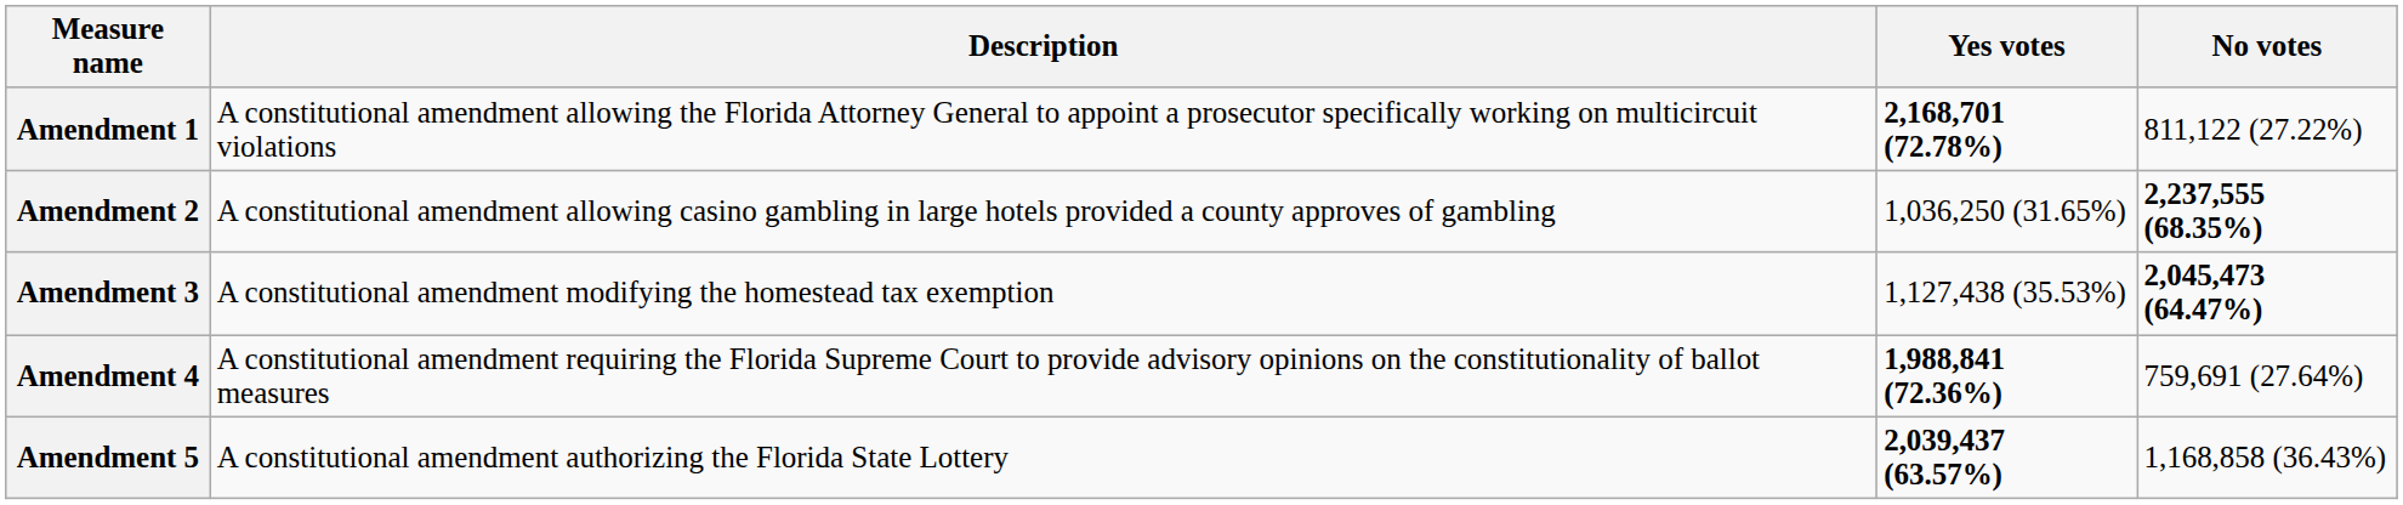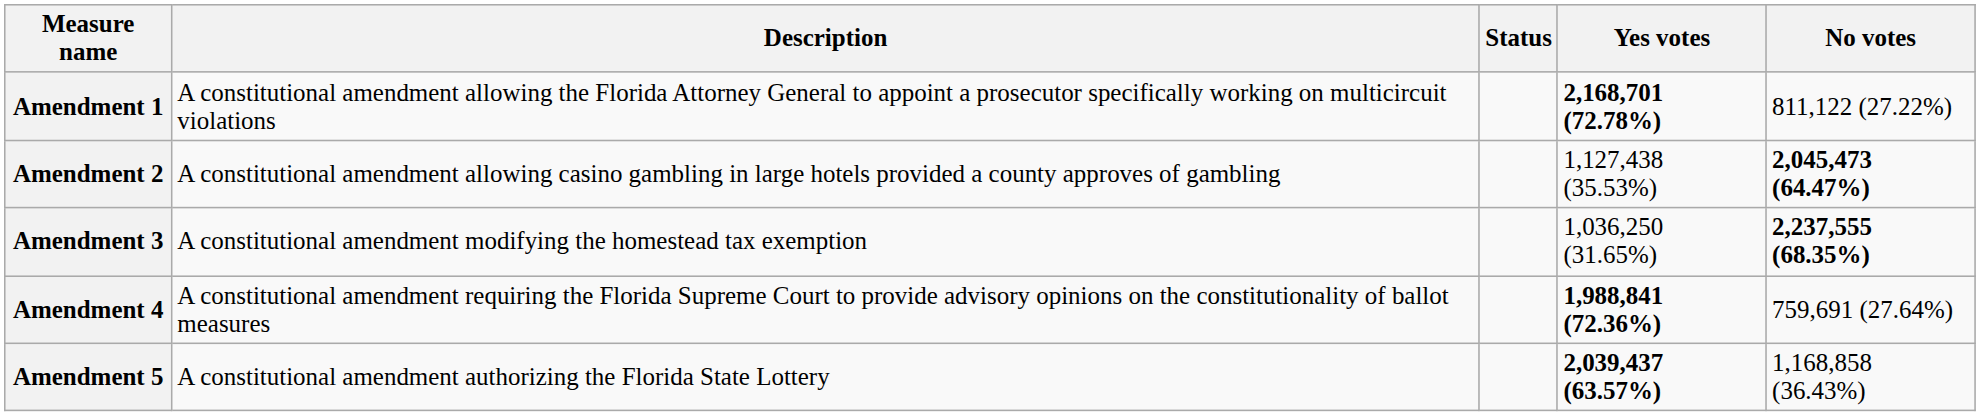+ column: Status
Amendment 2 | Yes votes: 1,036,250 (31.65%) -> 1,127,438 (35.53%)
Amendment 2 | No votes: 2,237,555 (68.35%) -> 2,045,473 (64.47%)
Amendment 3 | Yes votes: 1,127,438 (35.53%) -> 1,036,250 (31.65%)
Amendment 3 | No votes: 2,045,473 (64.47%) -> 2,237,555 (68.35%)
